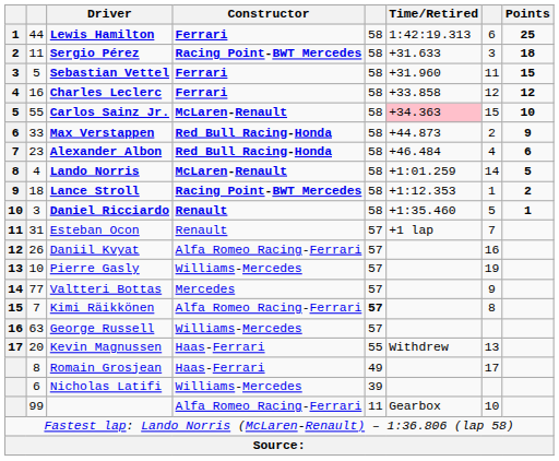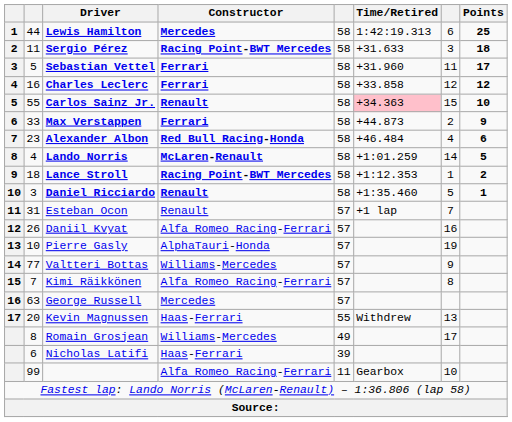Lewis Hamilton | Constructor: Ferrari -> Mercedes
Sebastian Vettel | Points: 15 -> 17
Carlos Sainz Jr. | Constructor: McLaren-Renault -> Renault
Max Verstappen | Constructor: Red Bull Racing-Honda -> Ferrari
Pierre Gasly | Constructor: Williams-Mercedes -> AlphaTauri-Honda
Valtteri Bottas | Constructor: Mercedes -> Williams-Mercedes
Kimi Räikkönen | column 5: bold -> normal
George Russell | Constructor: Williams-Mercedes -> Mercedes
Romain Grosjean | Constructor: Haas-Ferrari -> Williams-Mercedes
Nicholas Latifi | Constructor: Williams-Mercedes -> Haas-Ferrari
